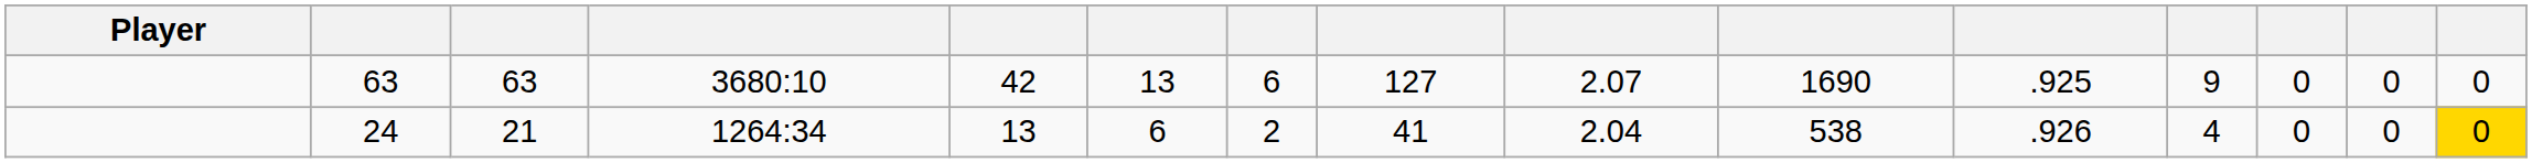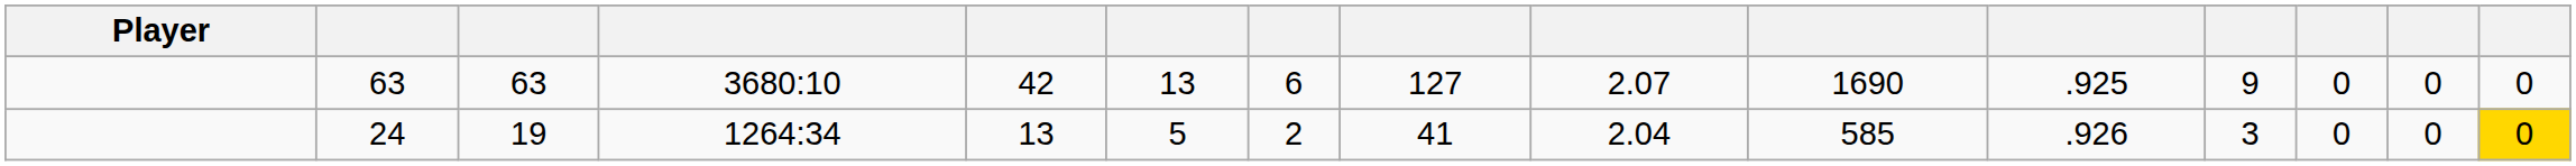24 | column 3: 21 -> 19
24 | column 6: 6 -> 5
24 | column 10: 538 -> 585
24 | column 12: 4 -> 3
